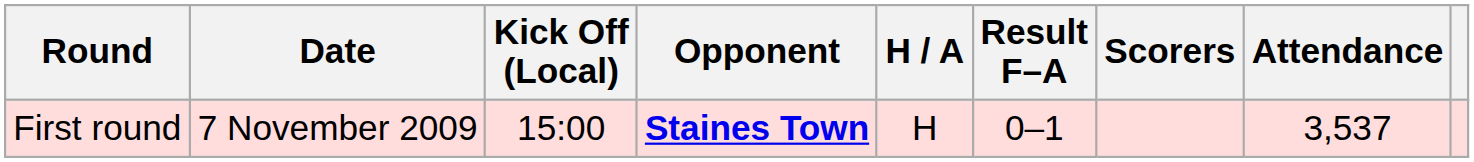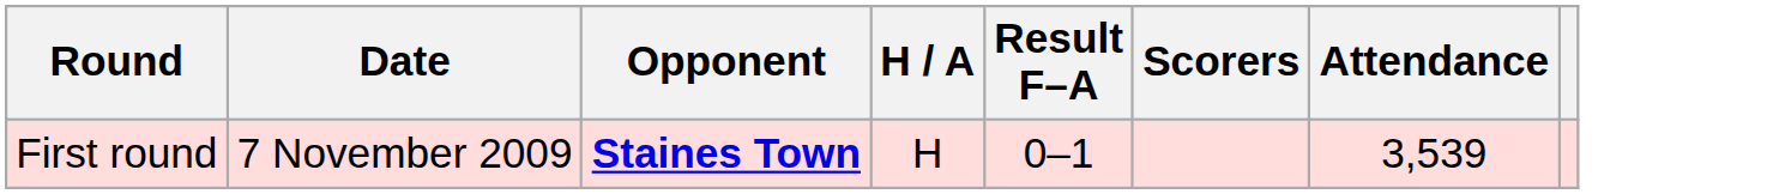- column: Kick Off (Local) | 15:00
First round | Attendance: 3,537 -> 3,539
